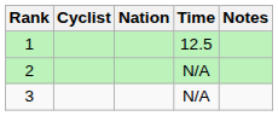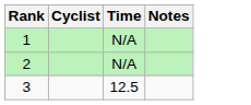- column: Nation
1 | Time: 12.5 -> N/A
3 | Time: N/A -> 12.5
